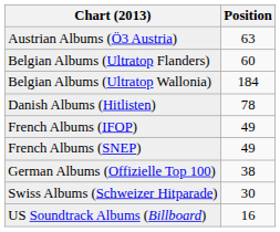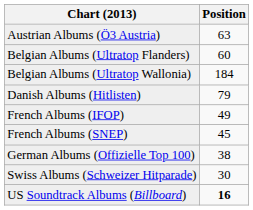Danish Albums (Hitlisten) | Position: 78 -> 79
French Albums (SNEP) | Position: 49 -> 45
US Soundtrack Albums (Billboard) | Position: normal -> bold
